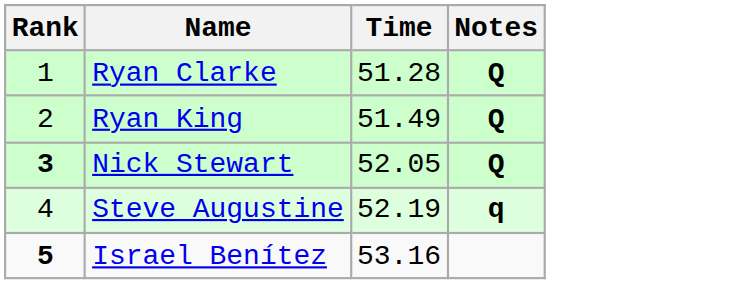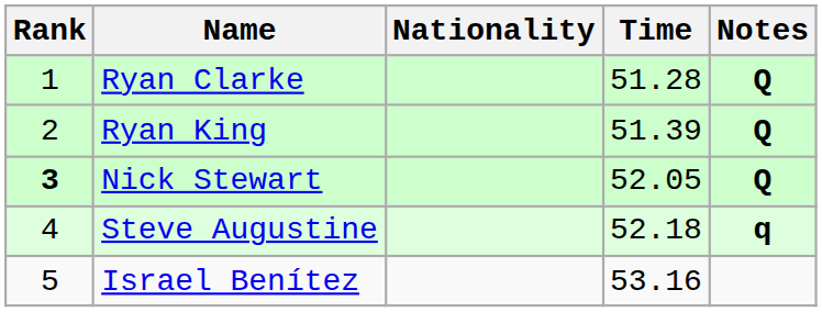+ column: Nationality
Ryan King | Time: 51.49 -> 51.39
Steve Augustine | Time: 52.19 -> 52.18
Israel Benítez | Rank: bold -> normal
